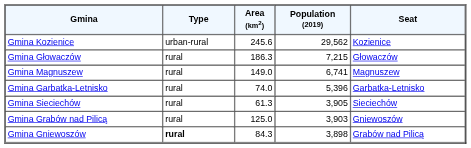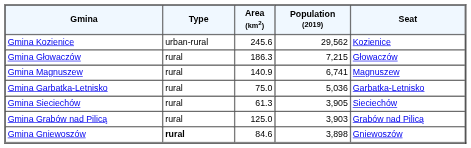Gmina Magnuszew | Area (km2): 149.0 -> 140.9
Gmina Garbatka-Letnisko | Area (km2): 74.0 -> 75.0
Gmina Garbatka-Letnisko | Population (2019): 5,396 -> 5,036
Gmina Grabów nad Pilicą | Seat: Gniewoszów -> Grabów nad Pilicą
Gmina Gniewoszów | Area (km2): 84.3 -> 84.6
Gmina Gniewoszów | Seat: Grabów nad Pilicą -> Gniewoszów
